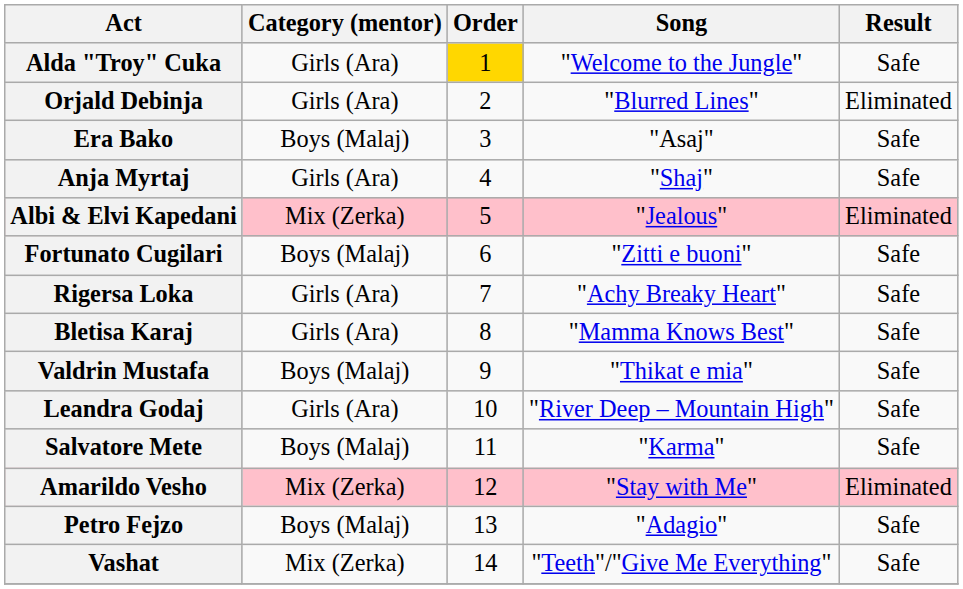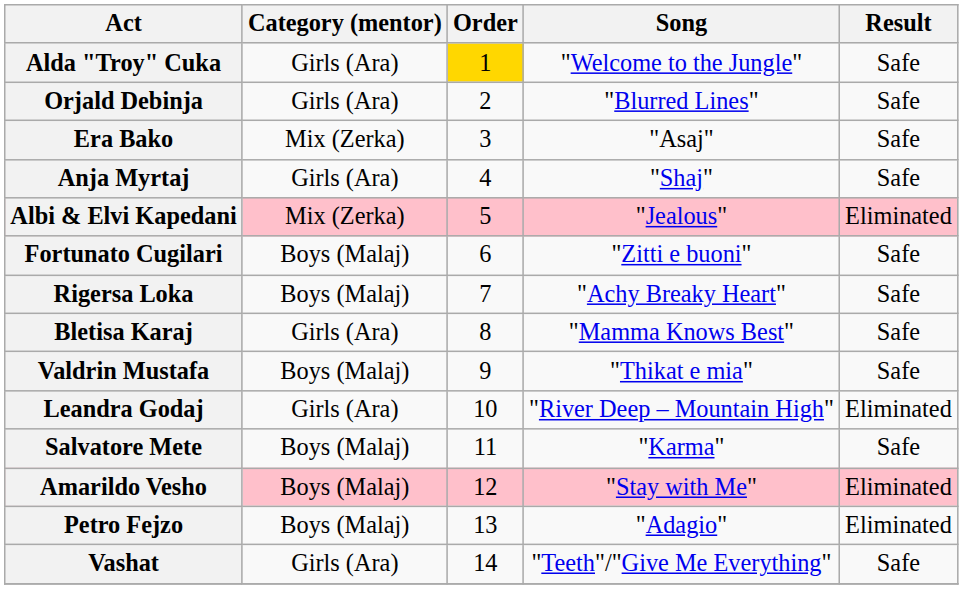Orjald Debinja | Result: Eliminated -> Safe
Era Bako | Category (mentor): Boys (Malaj) -> Mix (Zerka)
Rigersa Loka | Category (mentor): Girls (Ara) -> Boys (Malaj)
Leandra Godaj | Result: Safe -> Eliminated
Amarildo Vesho | Category (mentor): Mix (Zerka) -> Boys (Malaj)
Petro Fejzo | Result: Safe -> Eliminated
Vashat | Category (mentor): Mix (Zerka) -> Girls (Ara)
